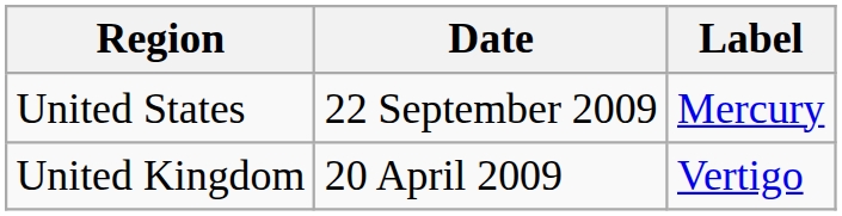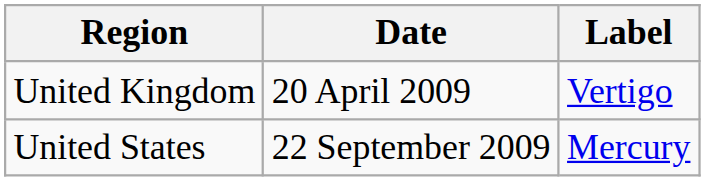rows swapped: United Kingdom <-> United States
